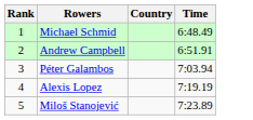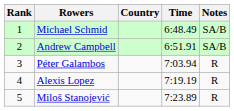+ column: Notes | SA/B | SA/B | R | R | R
